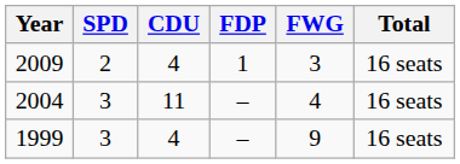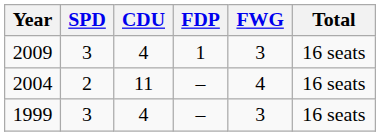2009 | SPD: 2 -> 3
2004 | SPD: 3 -> 2
1999 | FWG: 9 -> 3
